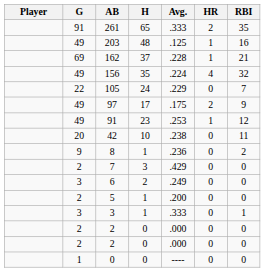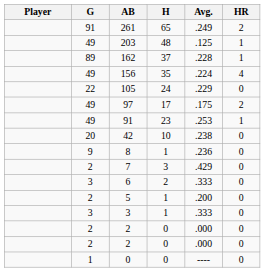- column: RBI | 35 | 16 | 21 | 32 | 7 | 9 | 12 | 11 | 2 | 0 | 0 | 0 | 1 | 0 | 0 | 0
261 | Avg.: .333 -> .249
162 | G: 69 -> 89
6 | Avg.: .249 -> .333
